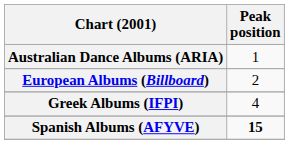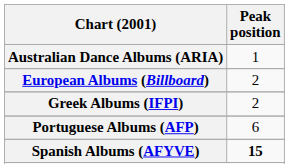Greek Albums (IFPI) | Peak position: 4 -> 2
+ row: Portuguese Albums (AFP) | 6
